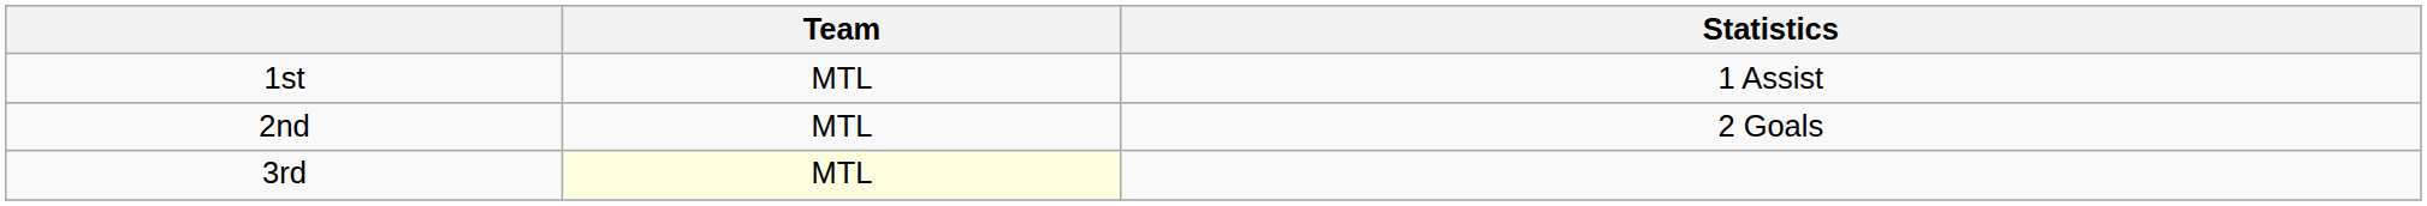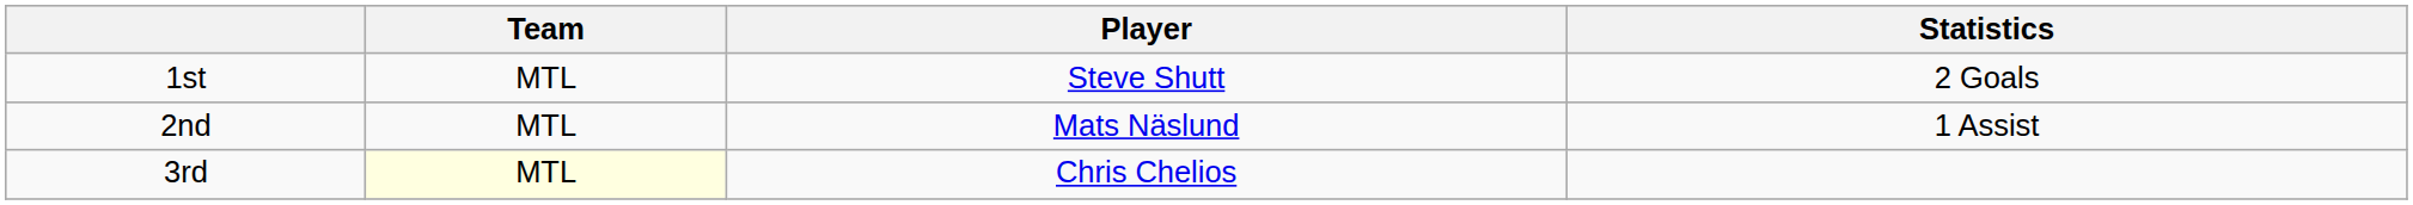+ column: Player | Steve Shutt | Mats Näslund | Chris Chelios
1st | Statistics: 1 Assist -> 2 Goals
2nd | Statistics: 2 Goals -> 1 Assist
